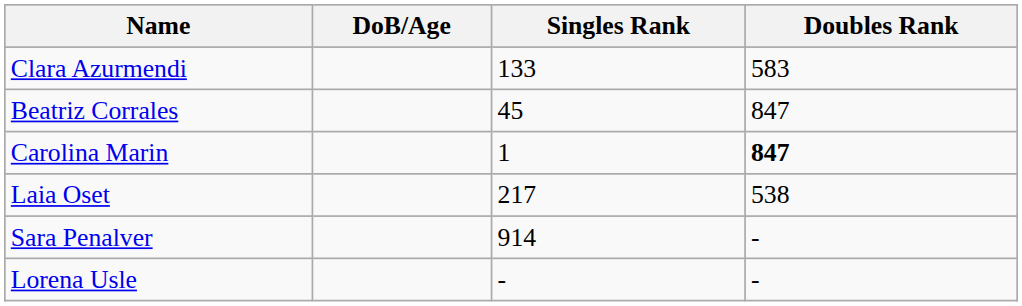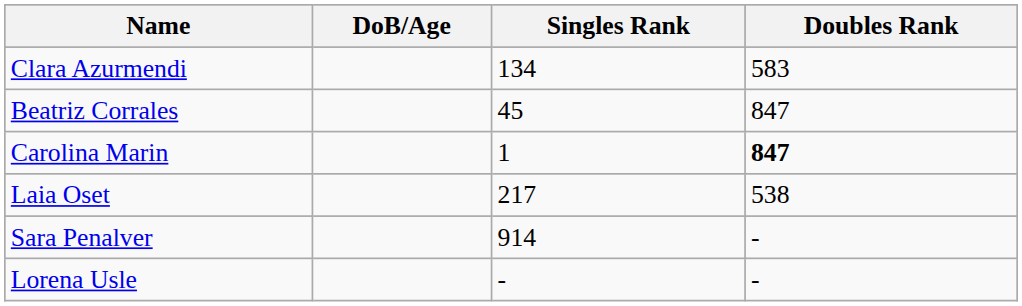Clara Azurmendi | Singles Rank: 133 -> 134
